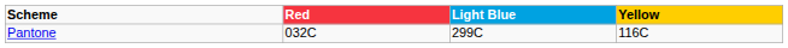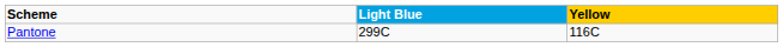- column: Red | 032C
